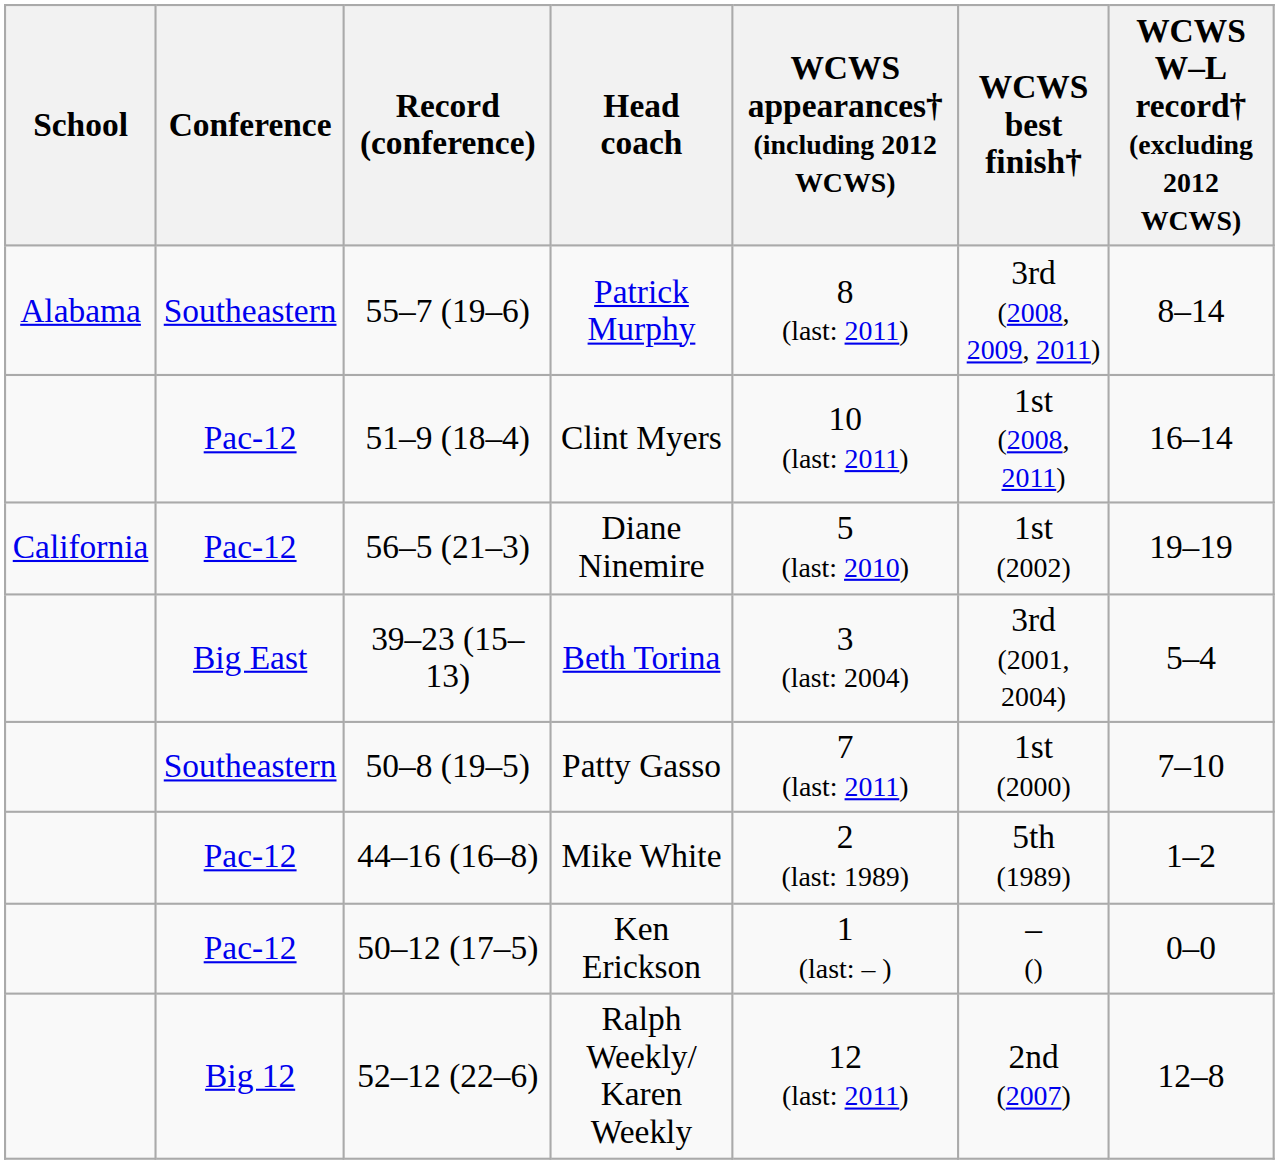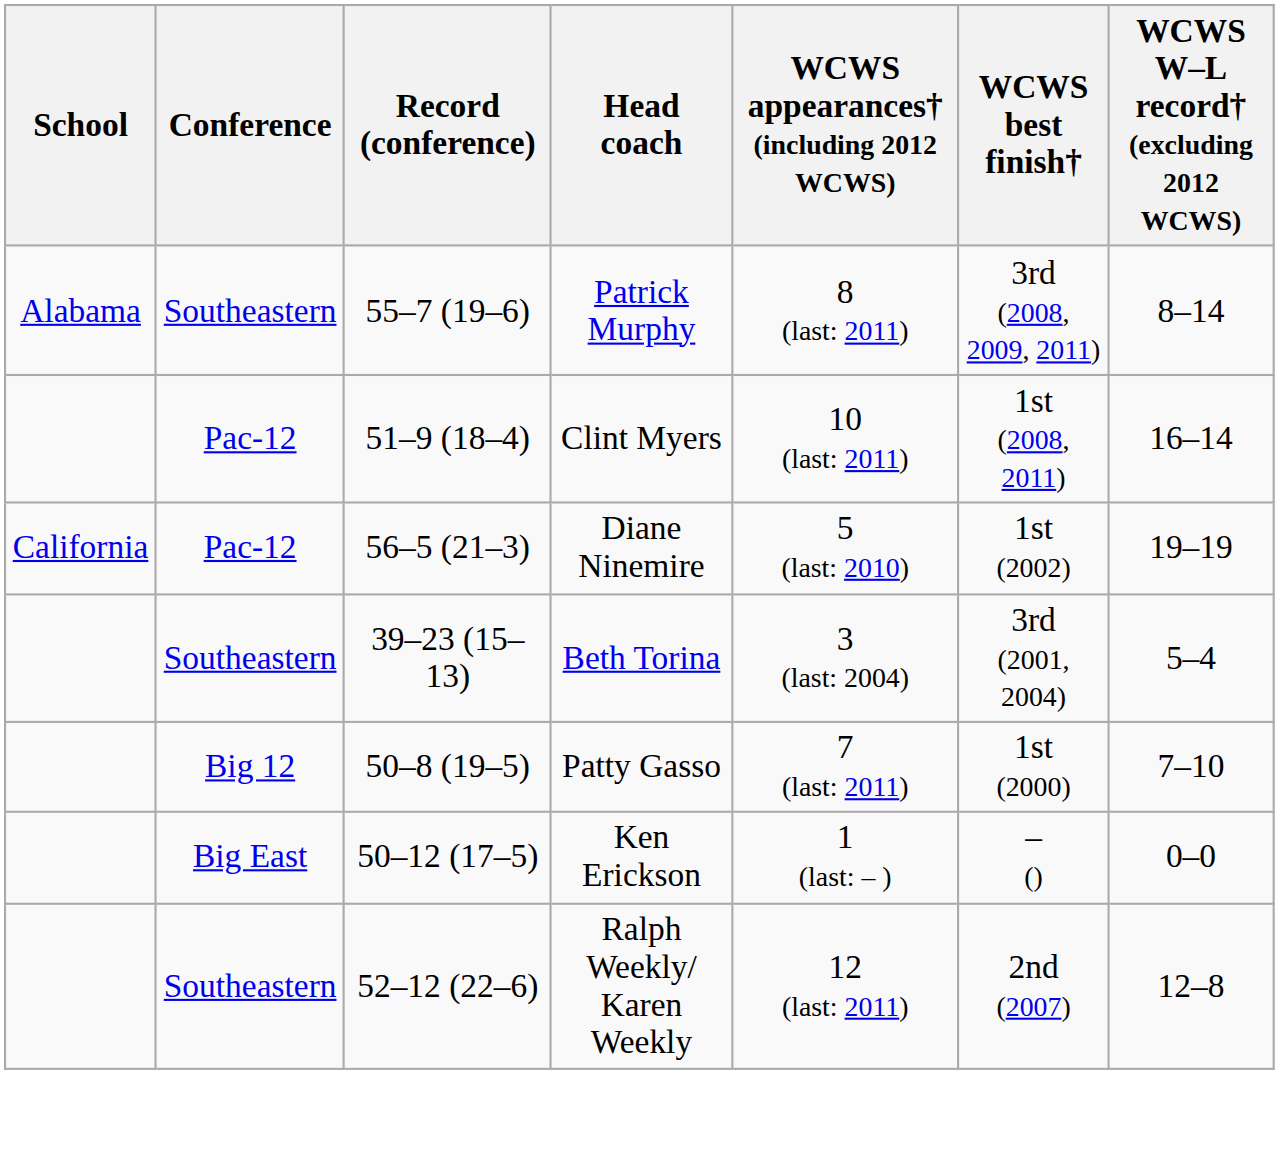Beth Torina | Conference: Big East -> Southeastern
Patty Gasso | Conference: Southeastern -> Big 12
- row: Pac-12 | 44–16 (16–8) | Mike White | 2 (last: 1989) | 5th (1989) | 1–2
Ken Erickson | Conference: Pac-12 -> Big East
Ralph Weekly/ Karen Weekly | Conference: Big 12 -> Southeastern
